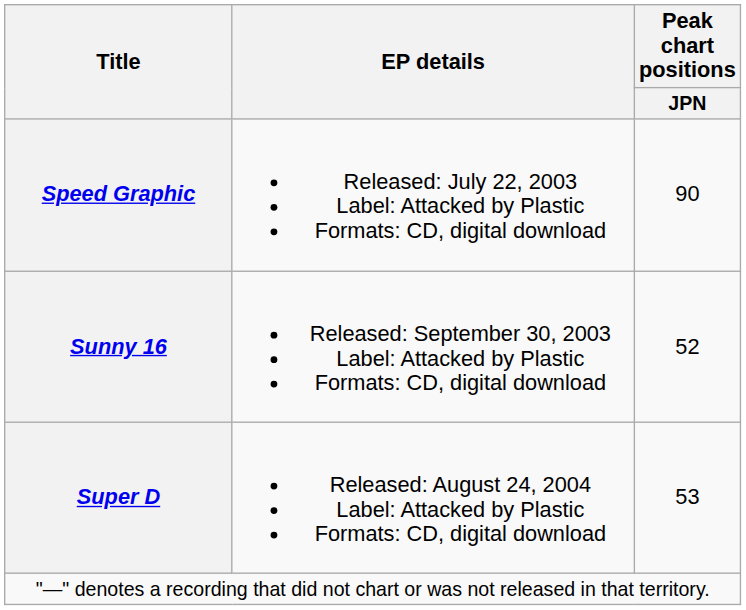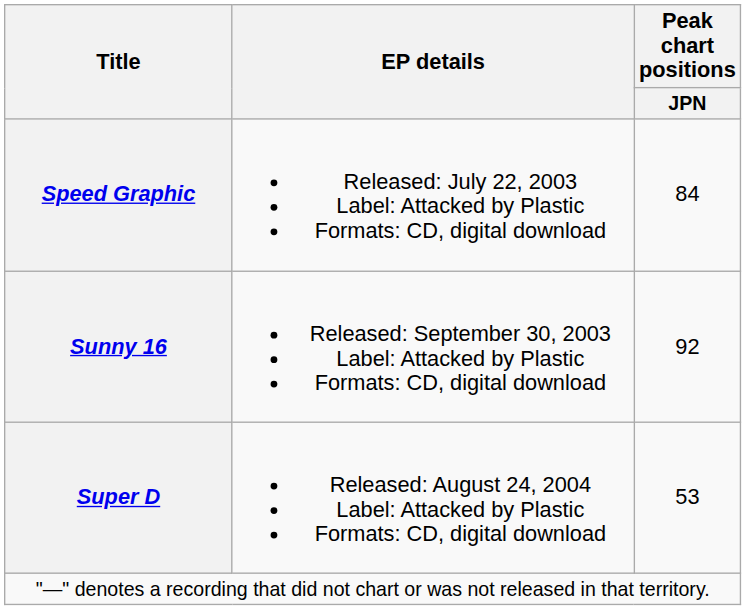Speed Graphic | Peak chart positions / JPN: 90 -> 84
Sunny 16 | Peak chart positions / JPN: 52 -> 92
